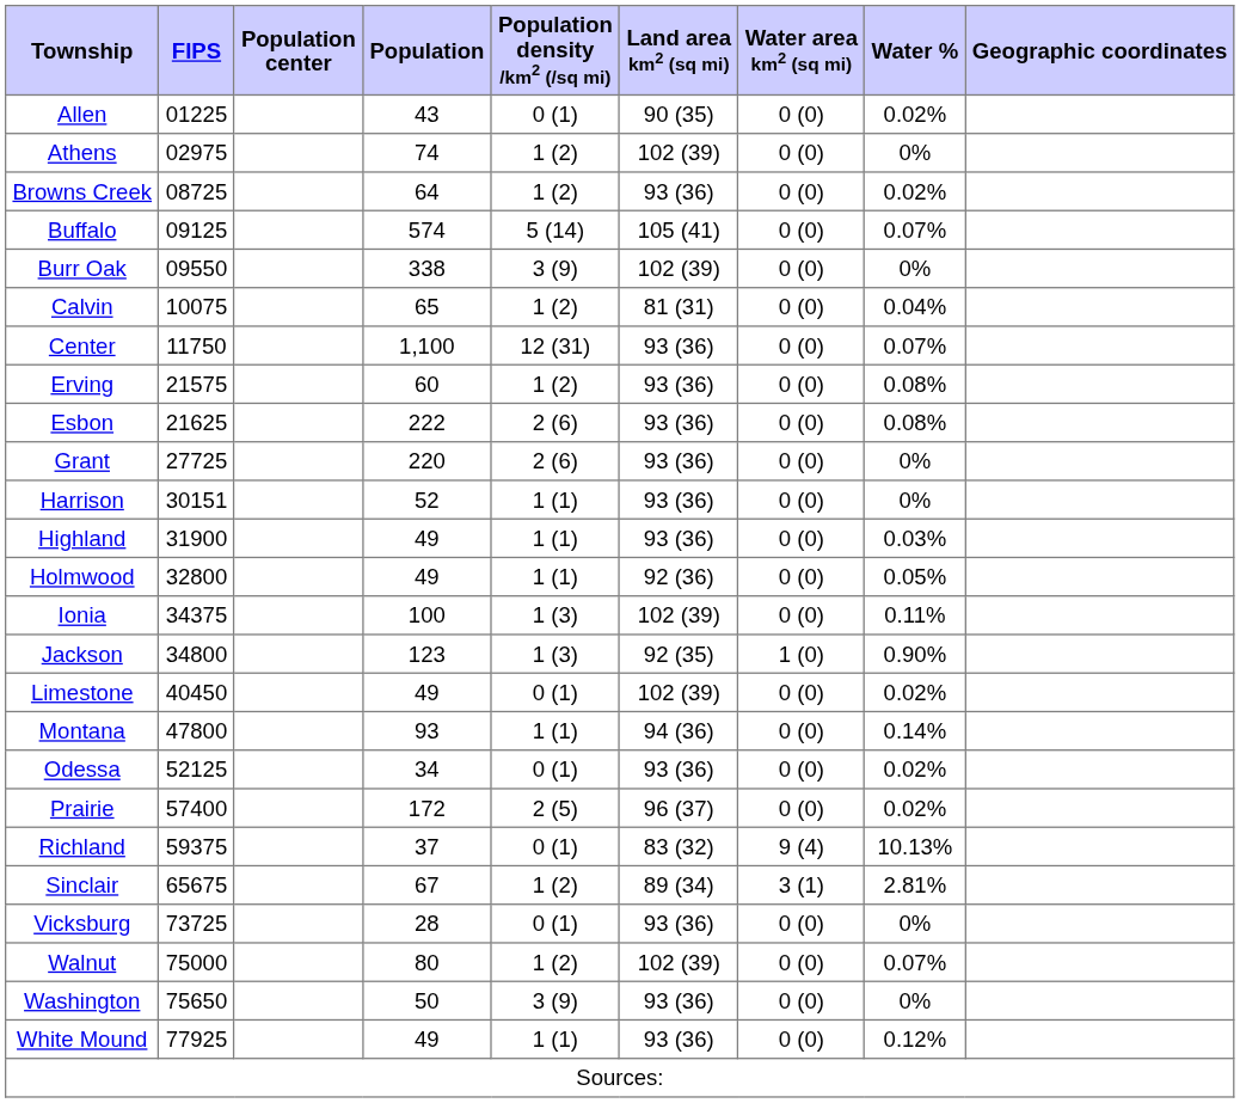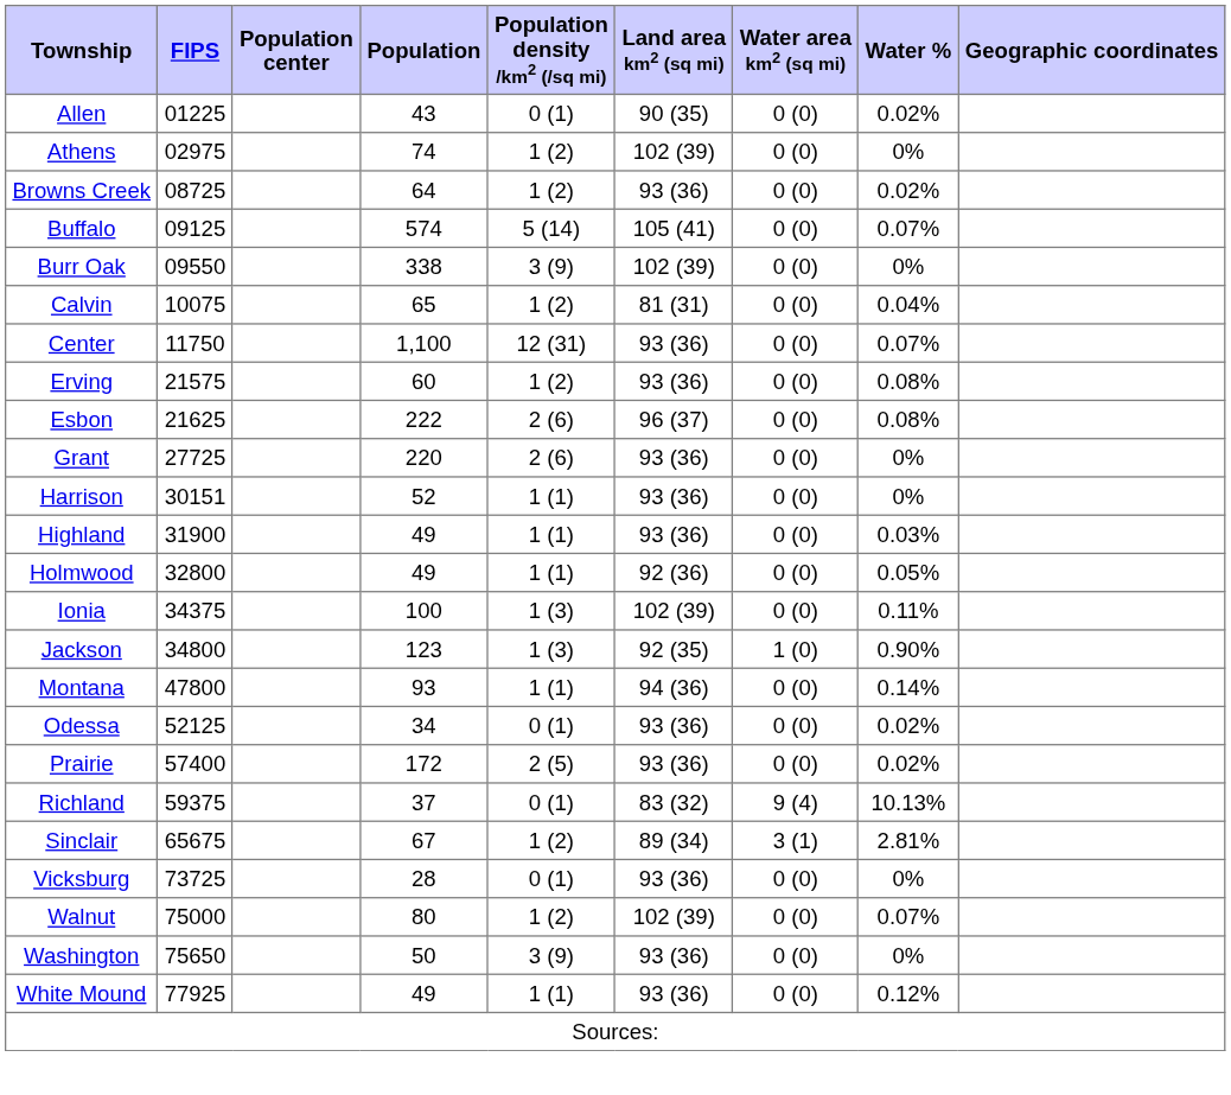Esbon | Land area km2 (sq mi): 93 (36) -> 96 (37)
- row: Limestone | 40450 | 49 | 0 (1) | 102 (39) | 0 (0) | 0.02%
Prairie | Land area km2 (sq mi): 96 (37) -> 93 (36)
